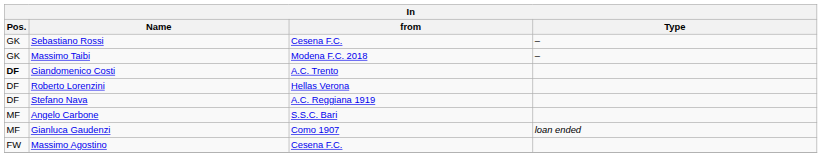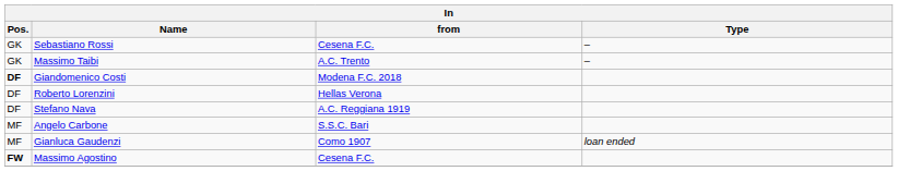Massimo Taibi | from: Modena F.C. 2018 -> A.C. Trento
Giandomenico Costi | from: A.C. Trento -> Modena F.C. 2018
Massimo Agostino | Pos.: normal -> bold
